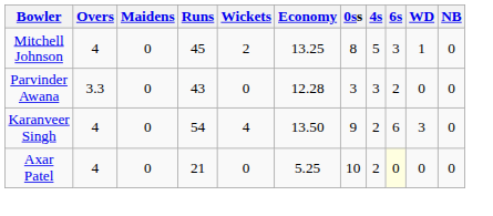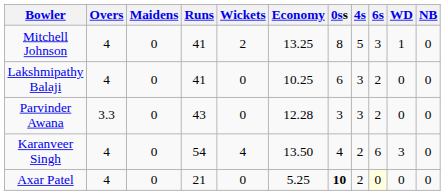Mitchell Johnson | Runs: 45 -> 41
+ row: Lakshmipathy Balaji | 4 | 0 | 41 | 0 | 10.25 | 6 | 3 | 2 | 0 | 0
Karanveer Singh | 0ss: 9 -> 4
Axar Patel | 0ss: normal -> bold
